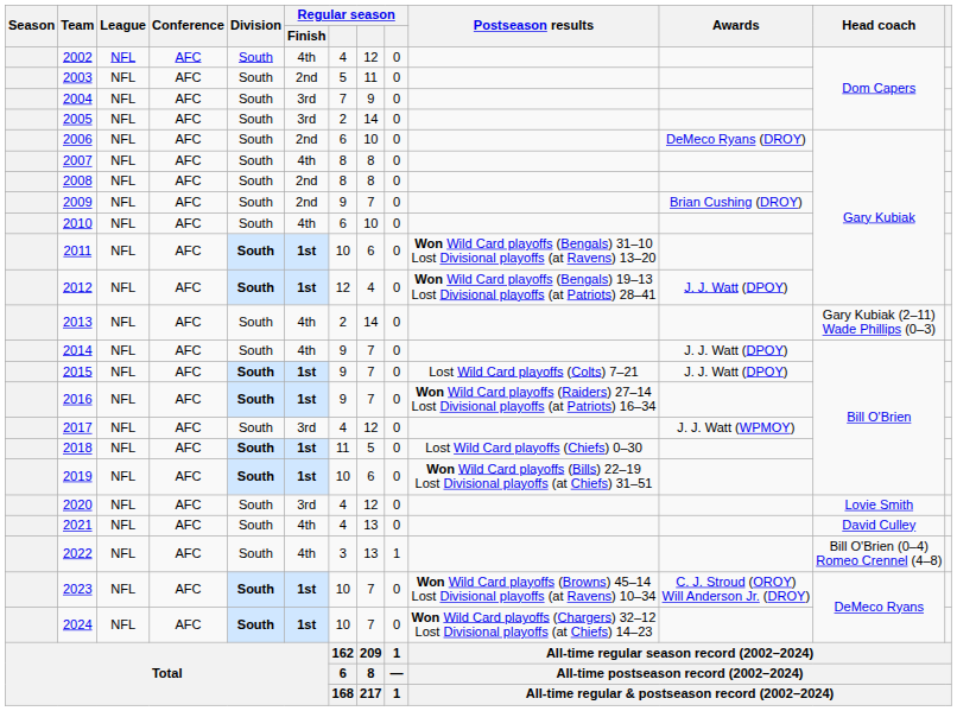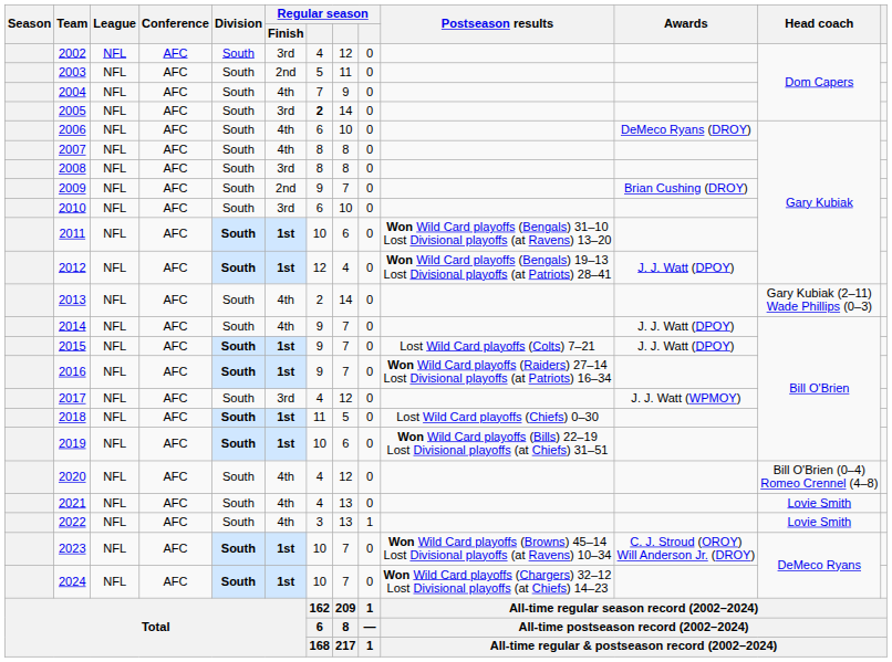2002 | Regular season / Finish: 4th -> 3rd
2004 | Regular season / Finish: 3rd -> 4th
2005 | column 7: normal -> bold
2006 | Regular season / Finish: 2nd -> 4th
2008 | Regular season / Finish: 2nd -> 3rd
2010 | Regular season / Finish: 4th -> 3rd
2020 | Regular season / Finish: 3rd -> 4th
2020 | Head coach: Lovie Smith -> Bill O'Brien (0–4) Romeo Crennel (4–8)
2021 | Head coach: David Culley -> Lovie Smith
2022 | Head coach: Bill O'Brien (0–4) Romeo Crennel (4–8) -> Lovie Smith
